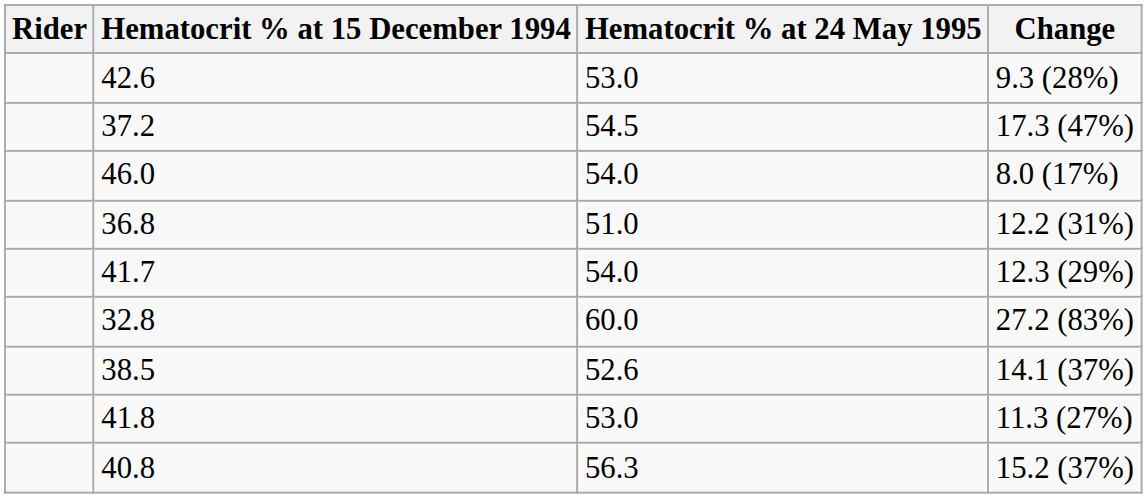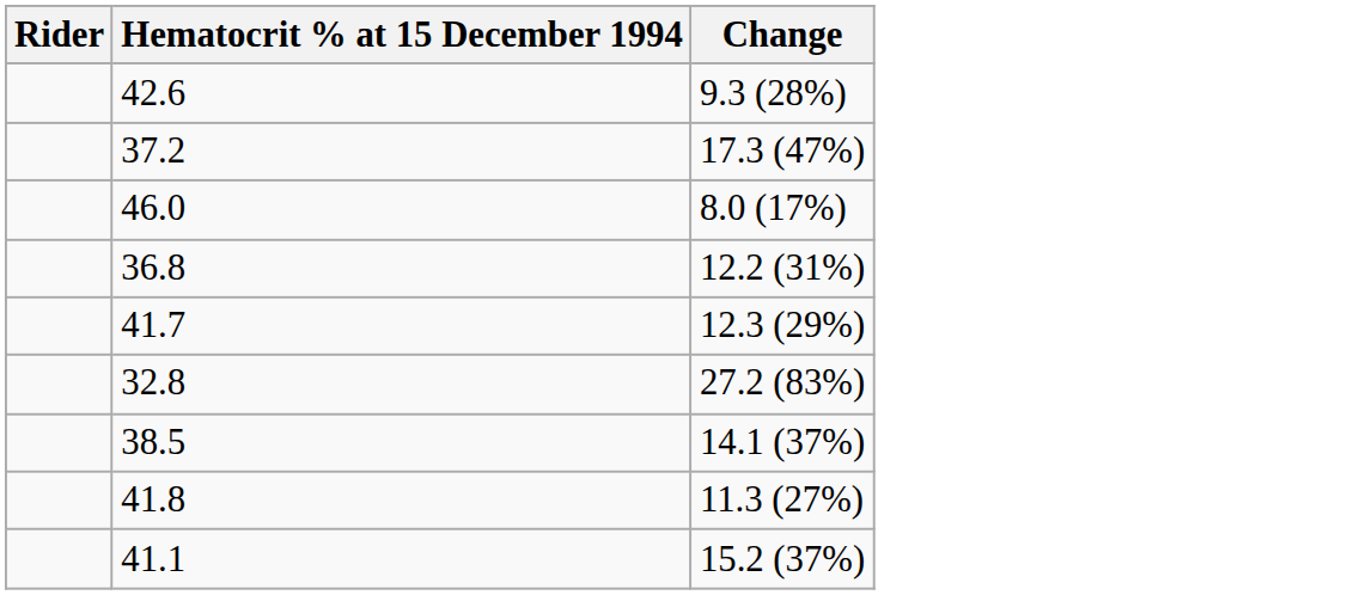- column: Hematocrit % at 24 May 1995 | 53.0 | 54.5 | 54.0 | 51.0 | 54.0 | 60.0 | 52.6 | 53.0 | 56.3
15.2 (37%) | Hematocrit % at 15 December 1994: 40.8 -> 41.1
